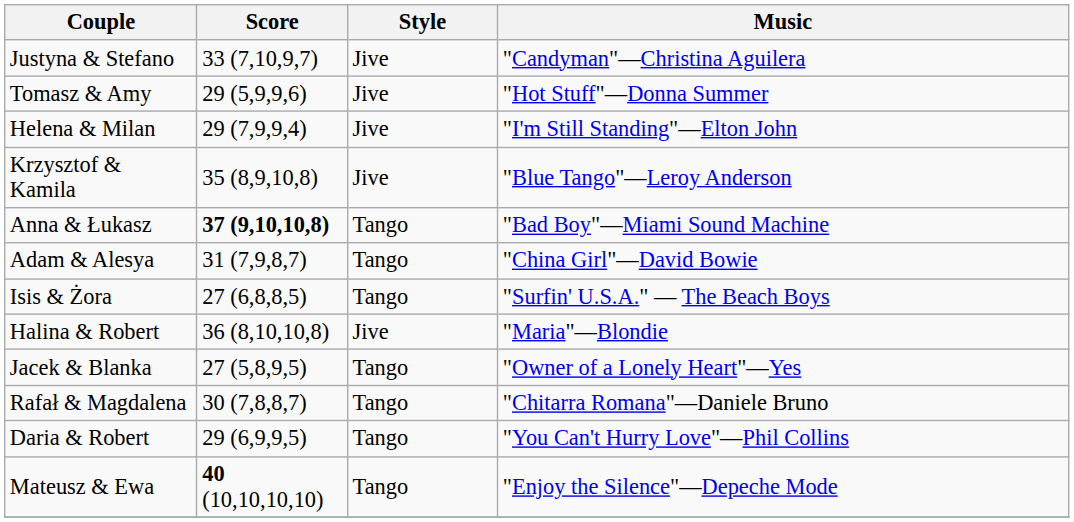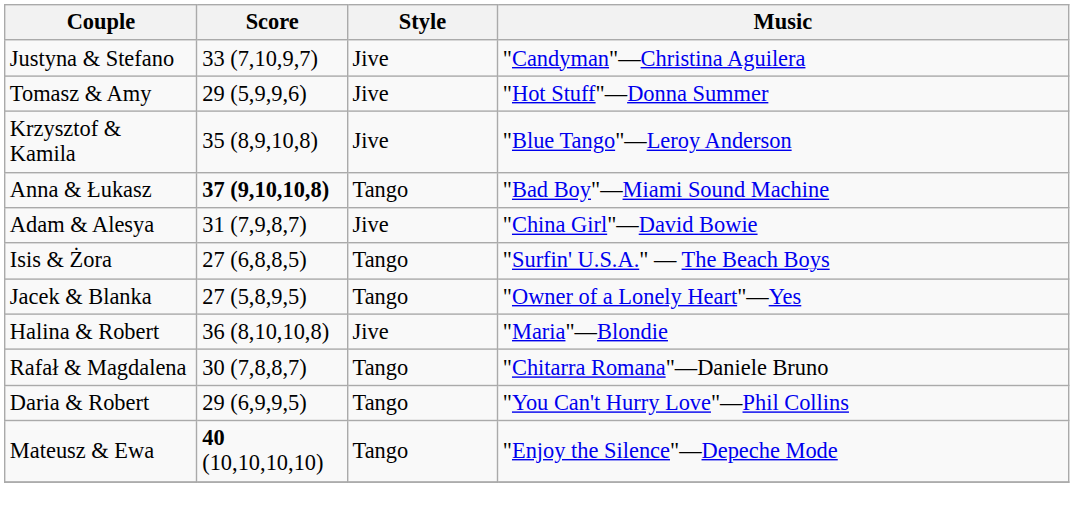- row: Helena & Milan | 29 (7,9,9,4) | Jive | "I'm Still Standing"—Elton John
Adam & Alesya | Style: Tango -> Jive
rows swapped: Jacek & Blanka <-> Halina & Robert
